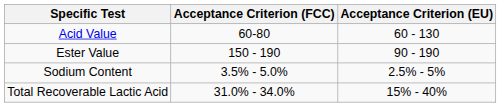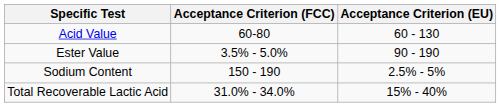Ester Value | Acceptance Criterion (FCC): 150 - 190 -> 3.5% - 5.0%
Sodium Content | Acceptance Criterion (FCC): 3.5% - 5.0% -> 150 - 190
